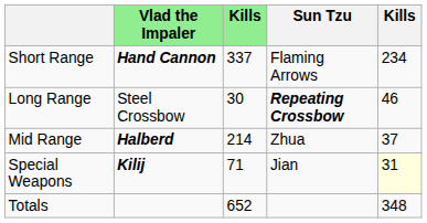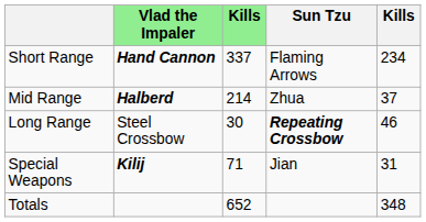rows swapped: Mid Range <-> Long Range
Special Weapons | column 5: lightyellow background -> no background
